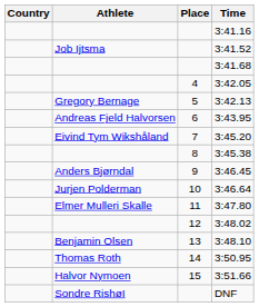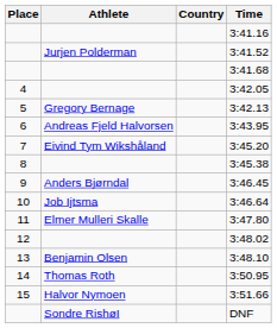columns swapped: Place <-> Country
3:41.52 | Athlete: Job Ijtsma -> Jurjen Polderman
3:46.64 | Athlete: Jurjen Polderman -> Job Ijtsma
